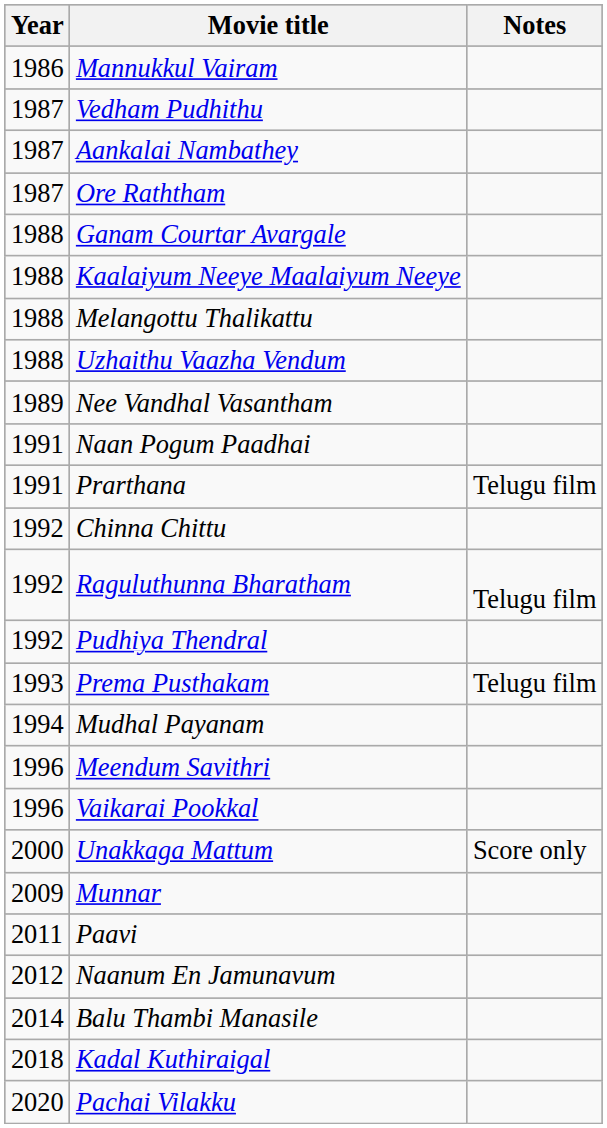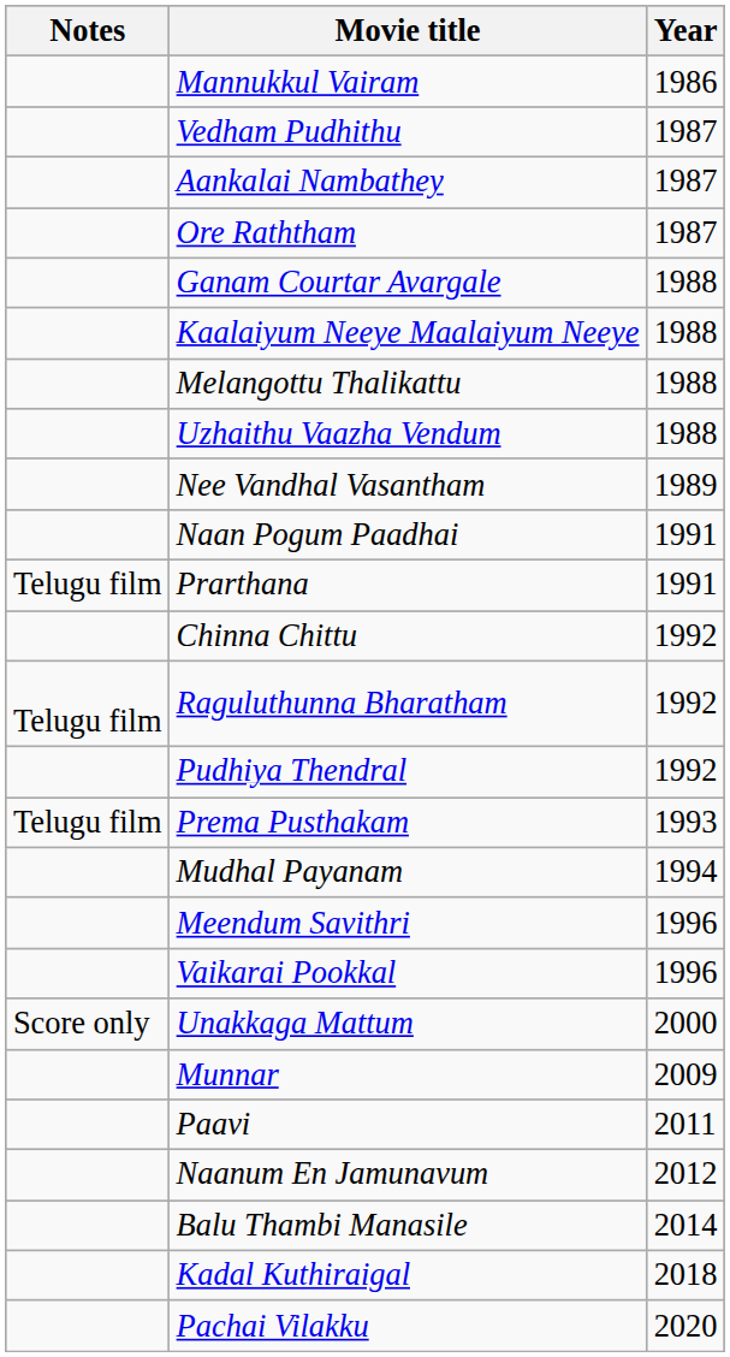columns swapped: Year <-> Notes
